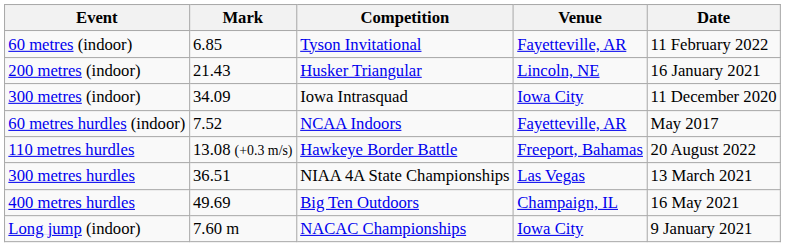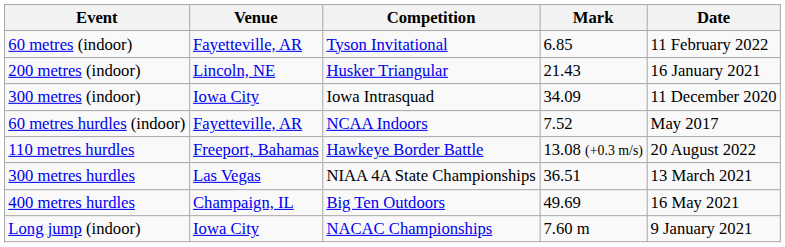columns swapped: Mark <-> Venue
